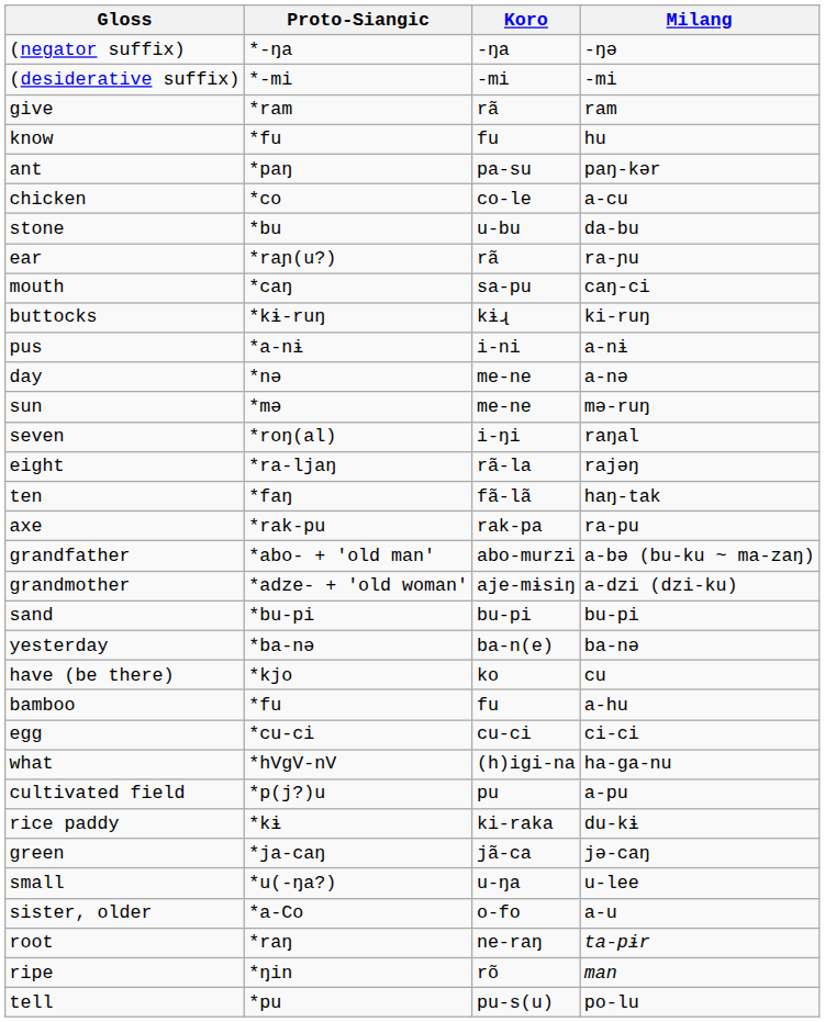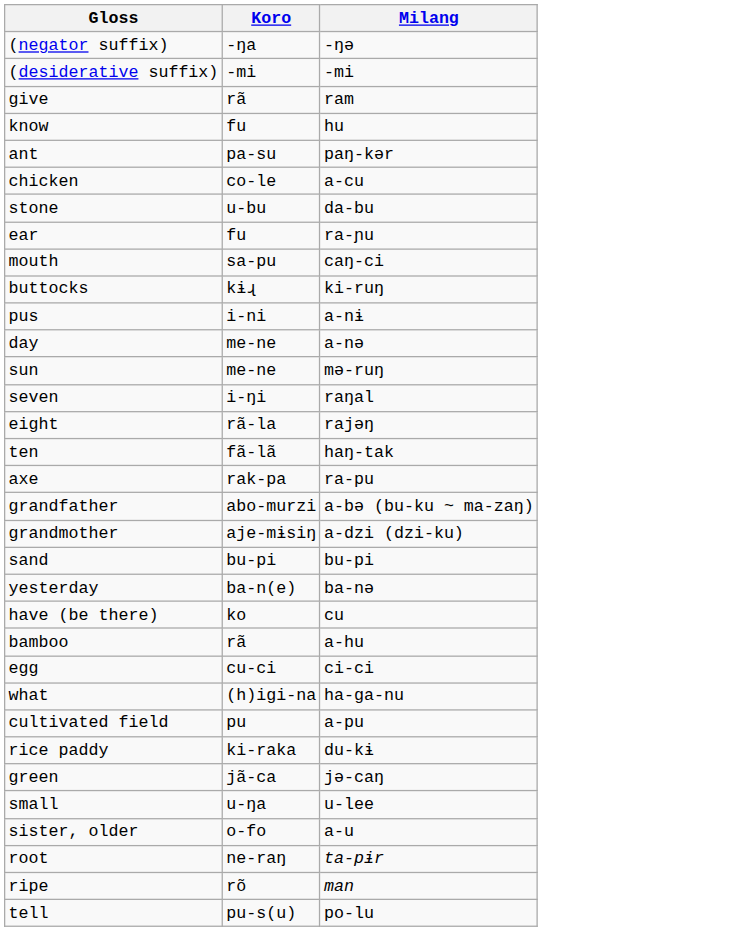- column: Proto-Siangic | *-ŋa | *-mi | *ram | *fu | *paŋ | *co | *bu | *raɲ(u?) | *caŋ | *kɨ-ruŋ | *a-nɨ | *nə | *mə | *roŋ(al) | *ra-ljaŋ | *faŋ | *rak-pu | *abo- + 'old man' | *adze- + 'old woman' | *bu-pi | *ba-nə | *kjo | *fu | *cu-ci | *hVgV-nV | *p(j?)u | *kɨ | *ja-caŋ | *u(-ŋa?) | *a-Co | *raŋ | *ŋin | *pu
ear | Koro: rã -> fu
bamboo | Koro: fu -> rã
